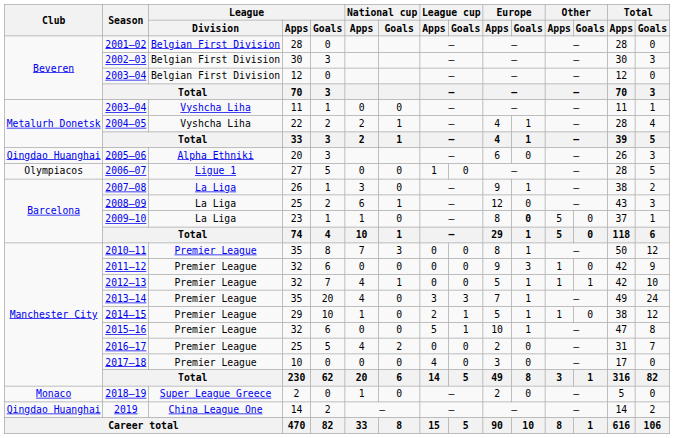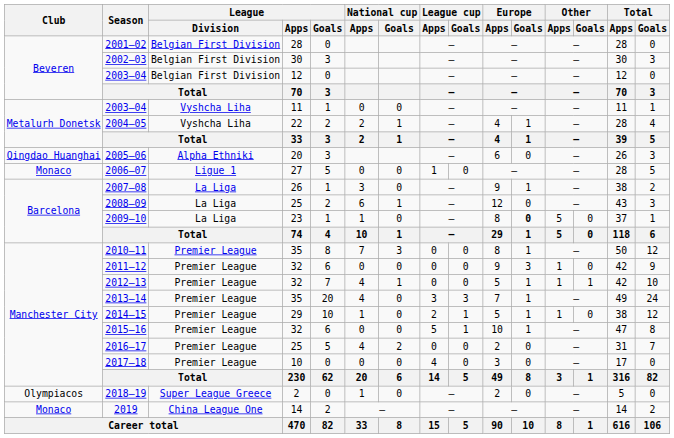2006–07 | Club: Olympiacos -> Monaco
2018–19 | Club: Monaco -> Olympiacos
2019 | Club: Qingdao Huanghai -> Monaco
